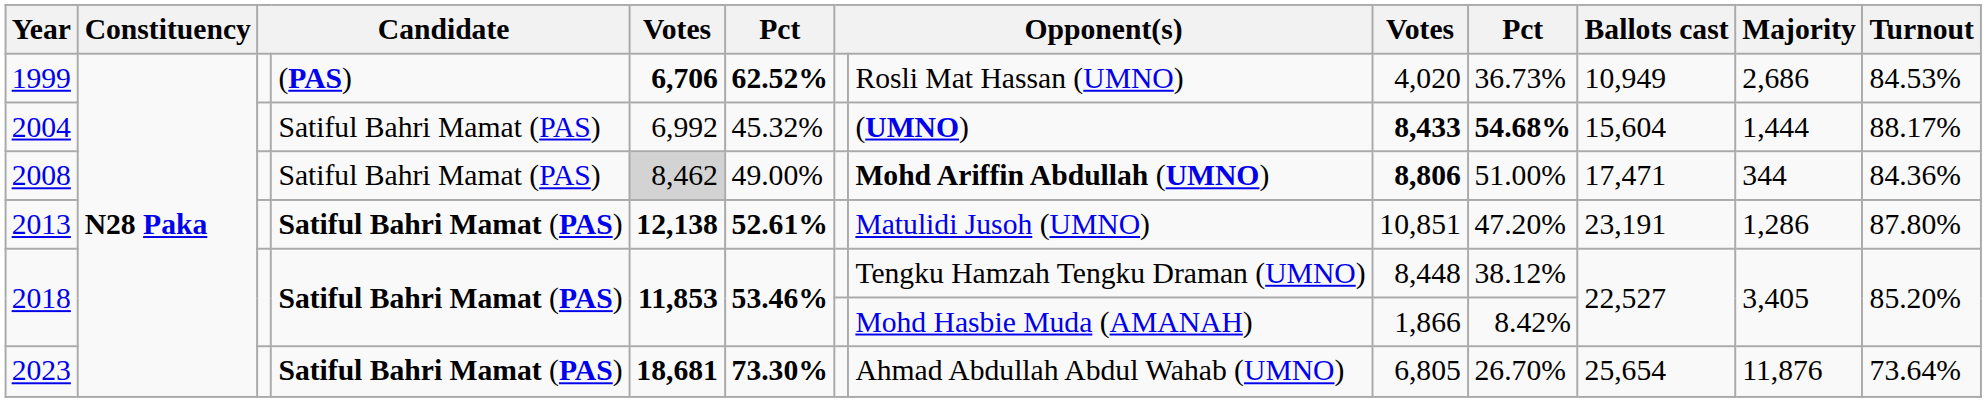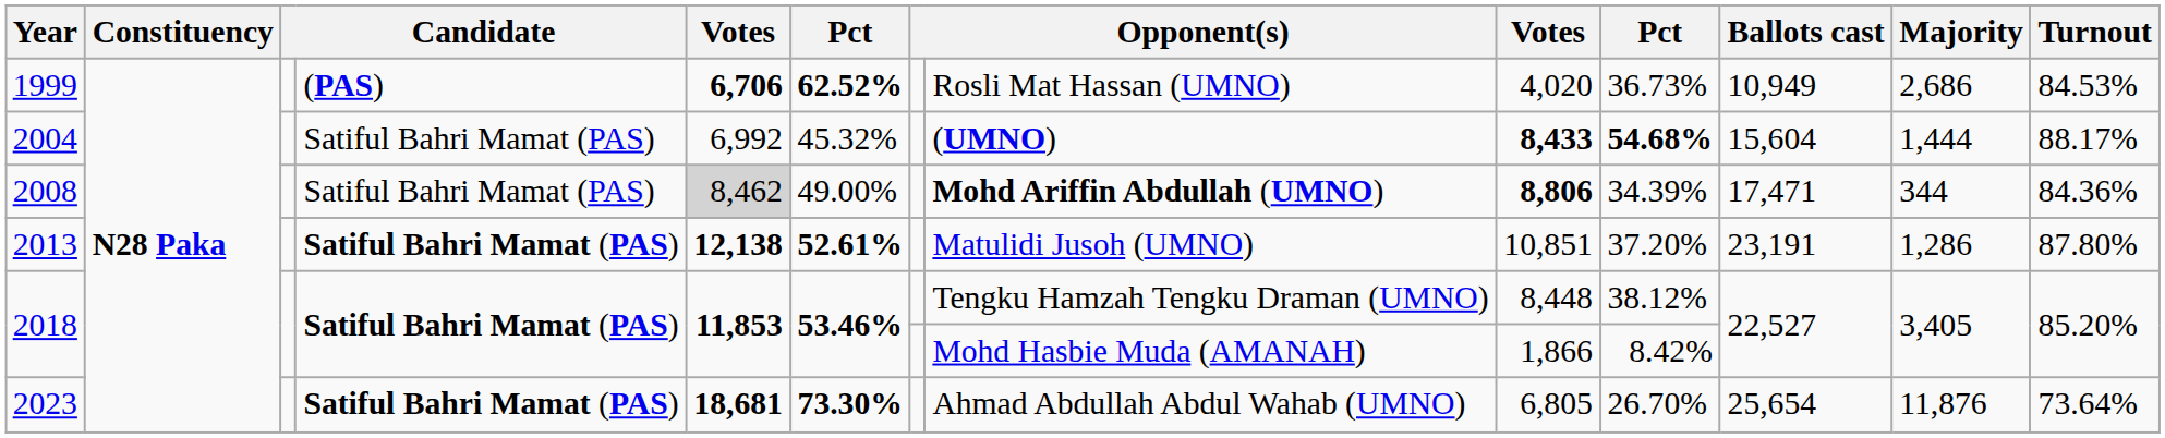2008 | column 10: 51.00% -> 34.39%
2013 | column 10: 47.20% -> 37.20%
